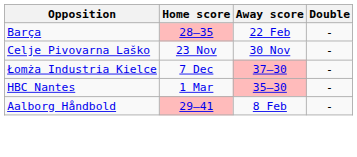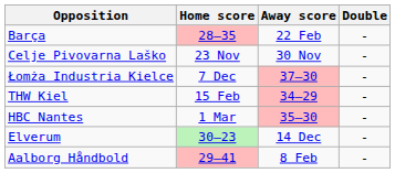+ row: THW Kiel | 15 Feb | 34–29 | -
+ row: Elverum | 30–23 | 14 Dec | -
